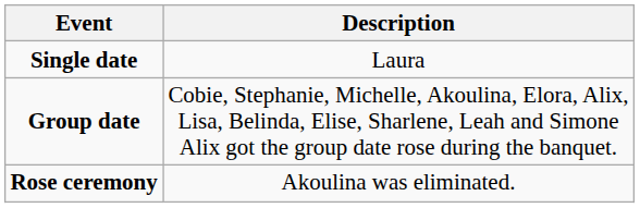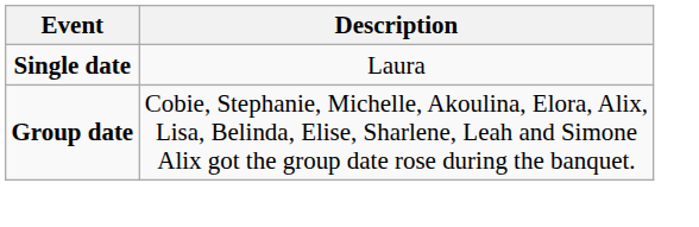- row: Rose ceremony | Akoulina was eliminated.
